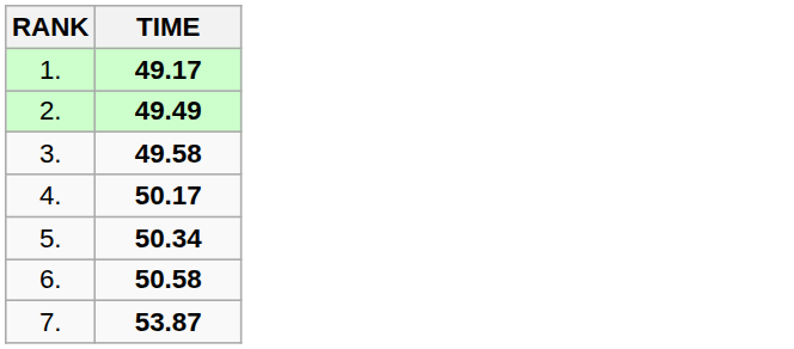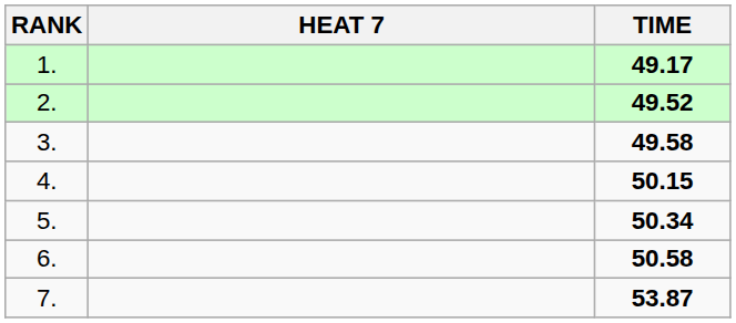+ column: HEAT 7
2. | TIME: 49.49 -> 49.52
4. | TIME: 50.17 -> 50.15
